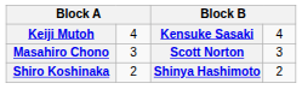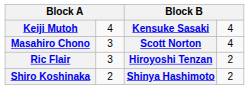Masahiro Chono | column 4: 3 -> 4
+ row: Ric Flair | 3 | Hiroyoshi Tenzan | 2
